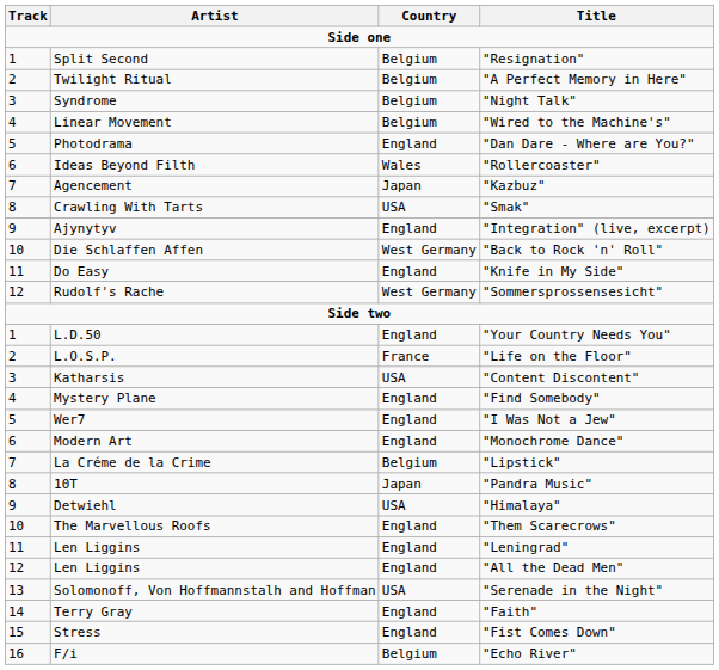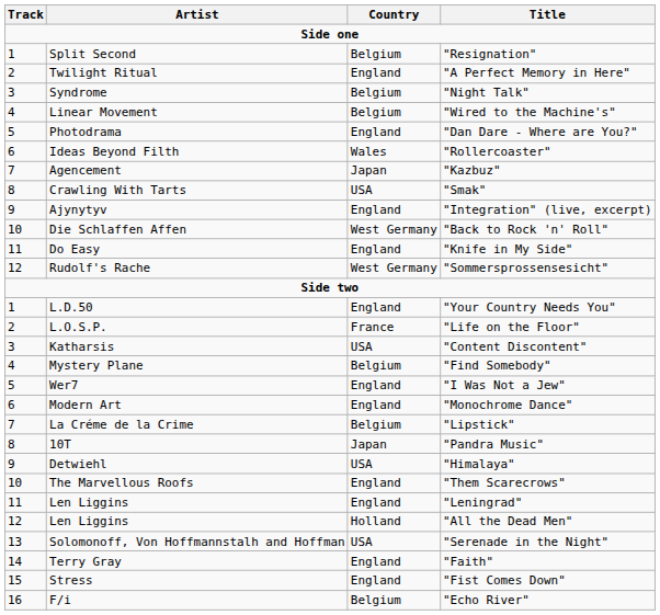"A Perfect Memory in Here" | Country: Belgium -> England
"Find Somebody" | Country: England -> Belgium
"All the Dead Men" | Country: England -> Holland
